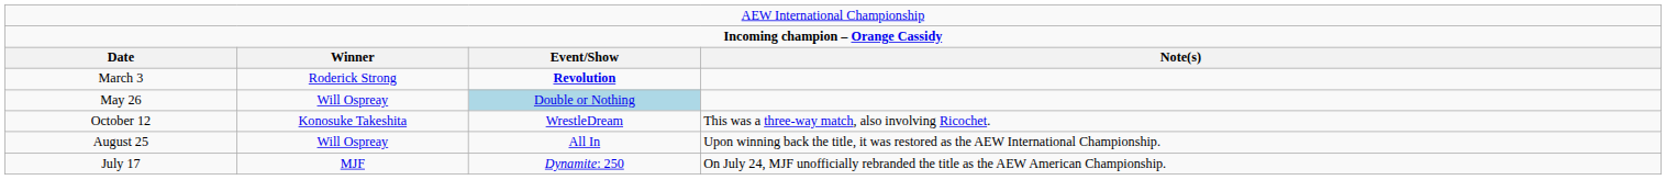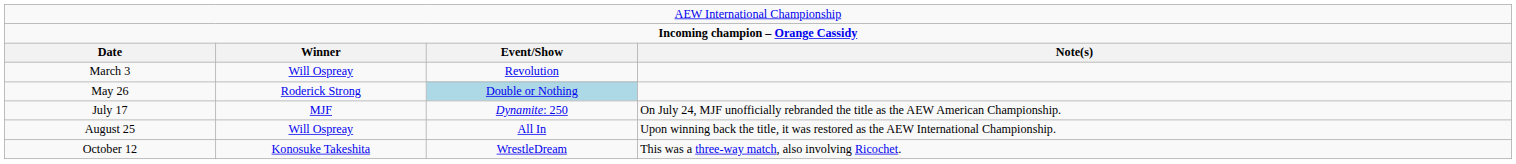March 3 | column 2: Roderick Strong -> Will Ospreay
March 3 | column 3: bold -> normal
May 26 | column 2: Will Ospreay -> Roderick Strong
rows swapped: July 17 <-> October 12
